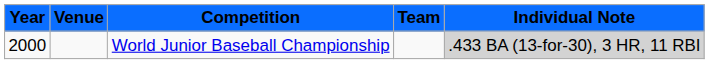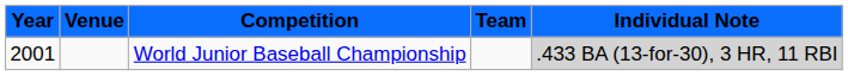World Junior Baseball Championship | Year: 2000 -> 2001
